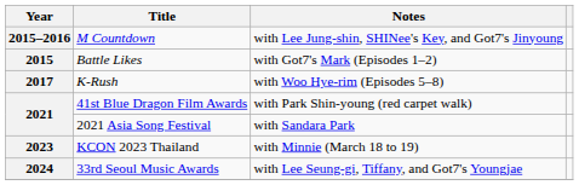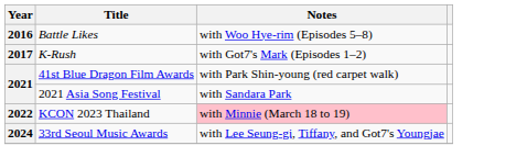- row: 2015–2016 | M Countdown | with Lee Jung-shin, SHINee's Key, and Got7's Jinyoung
Battle Likes | Year: 2015 -> 2016
Battle Likes | Notes: with Got7's Mark (Episodes 1–2) -> with Woo Hye-rim (Episodes 5–8)
K-Rush | Notes: with Woo Hye-rim (Episodes 5–8) -> with Got7's Mark (Episodes 1–2)
KCON 2023 Thailand | Year: 2023 -> 2022
KCON 2023 Thailand | Notes: no background -> pink background
